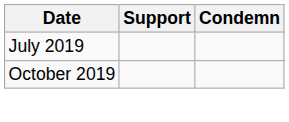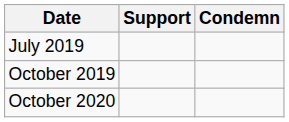+ row: October 2020
